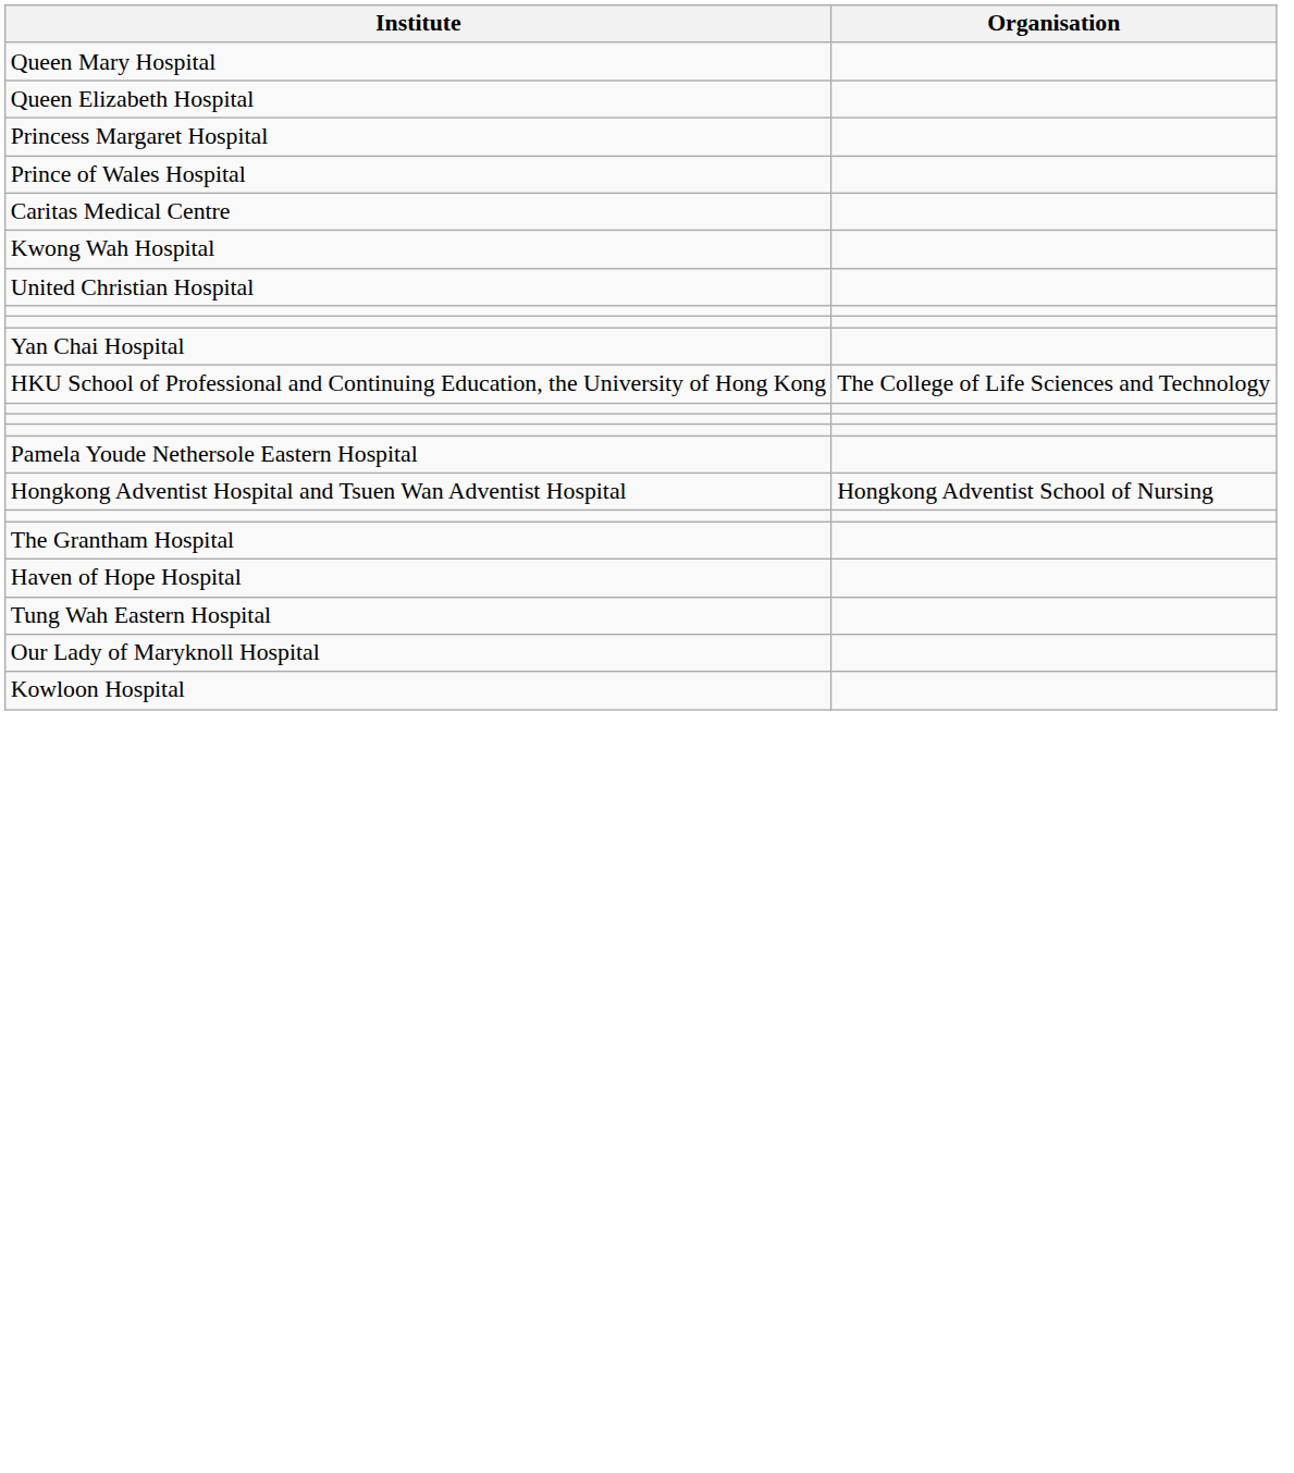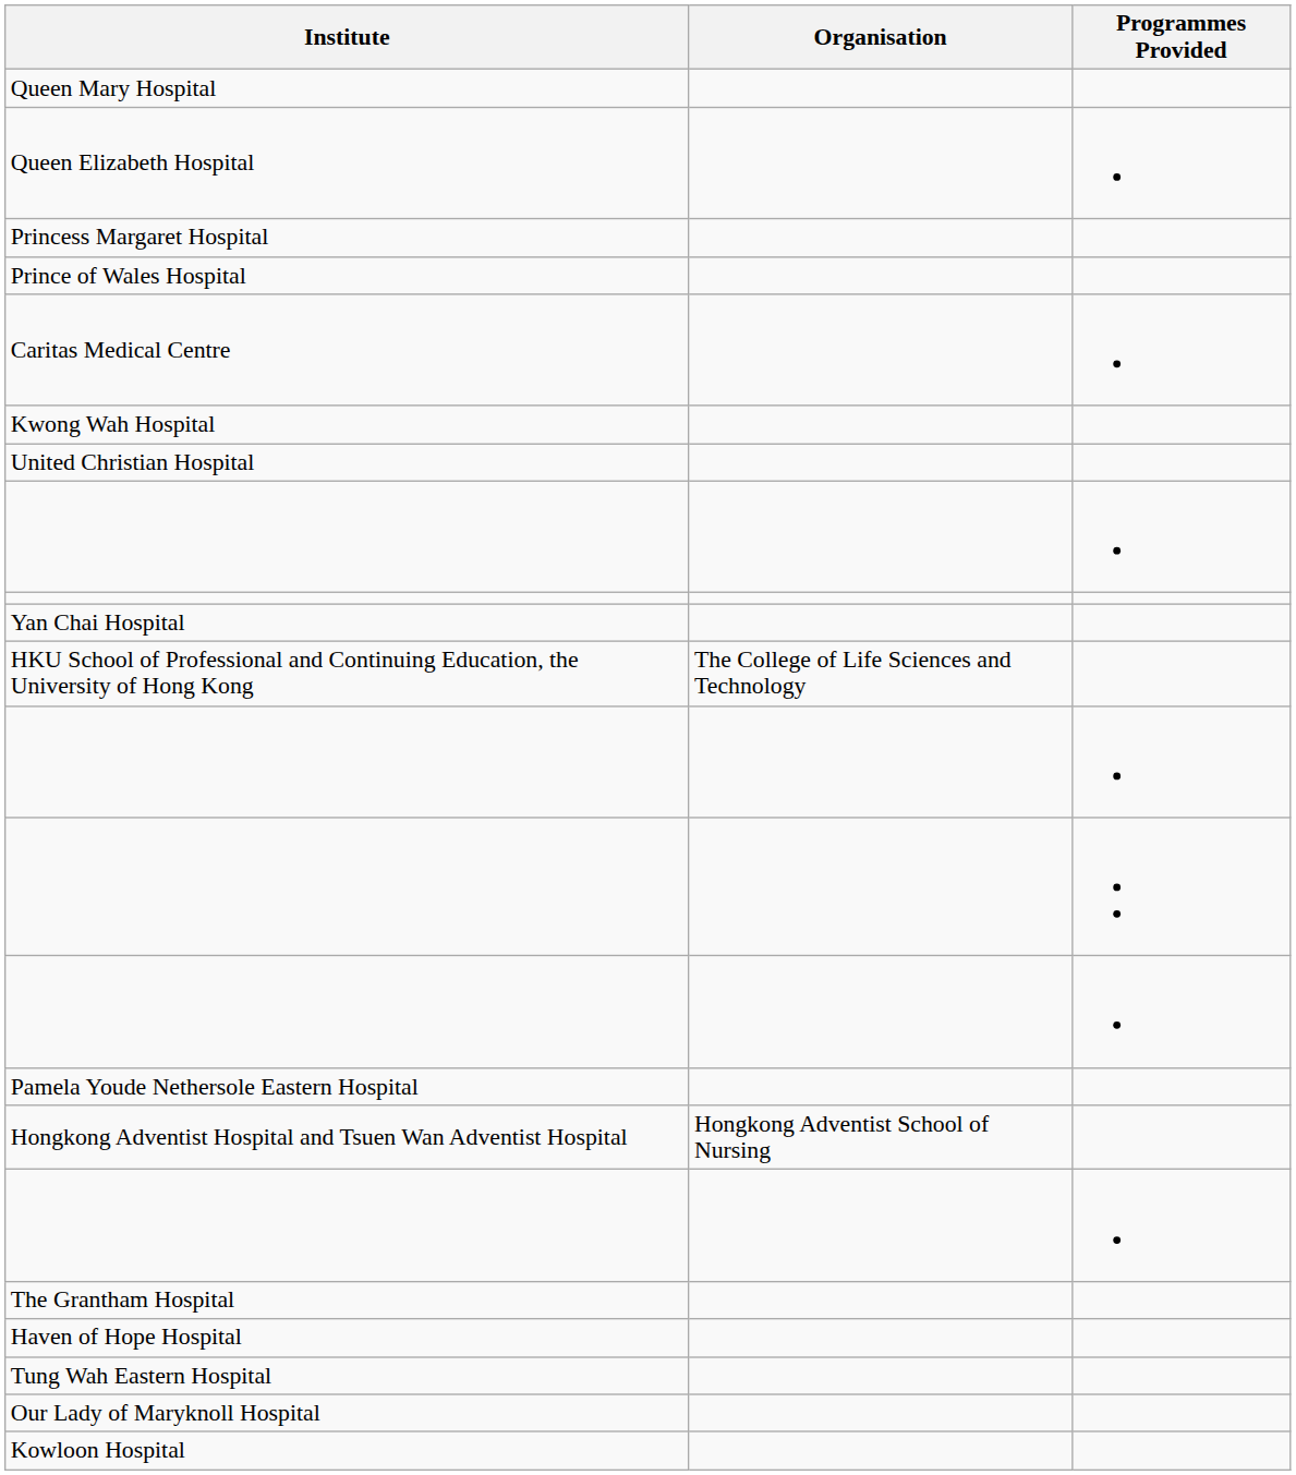+ column: Programmes Provided
